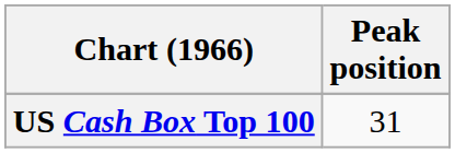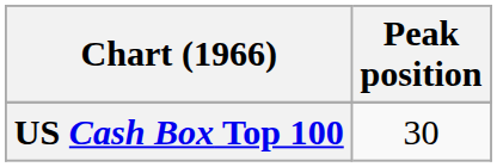US Cash Box Top 100 | Peak position: 31 -> 30
